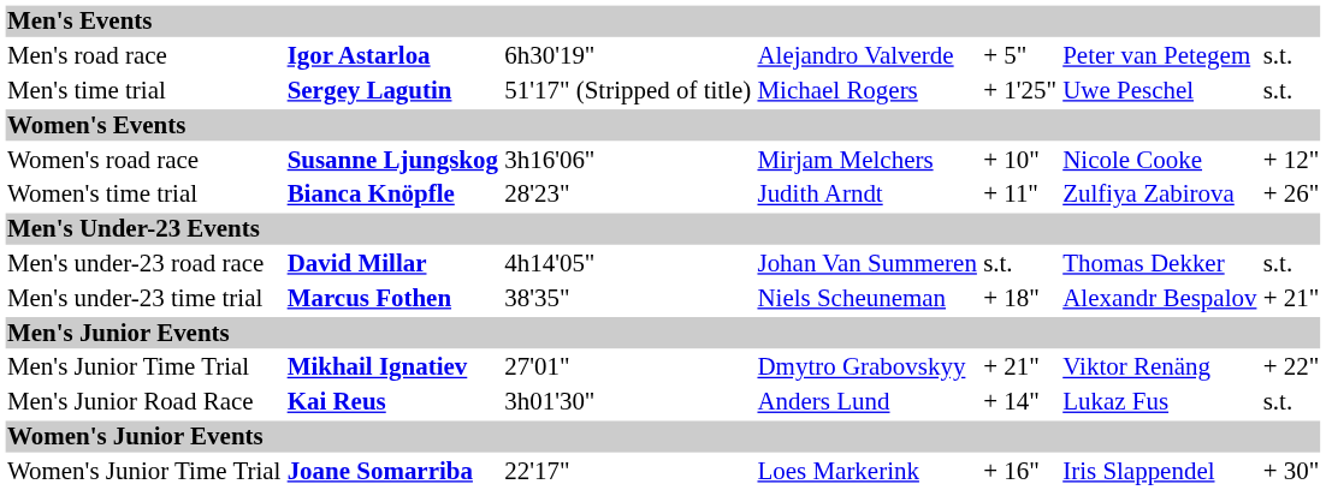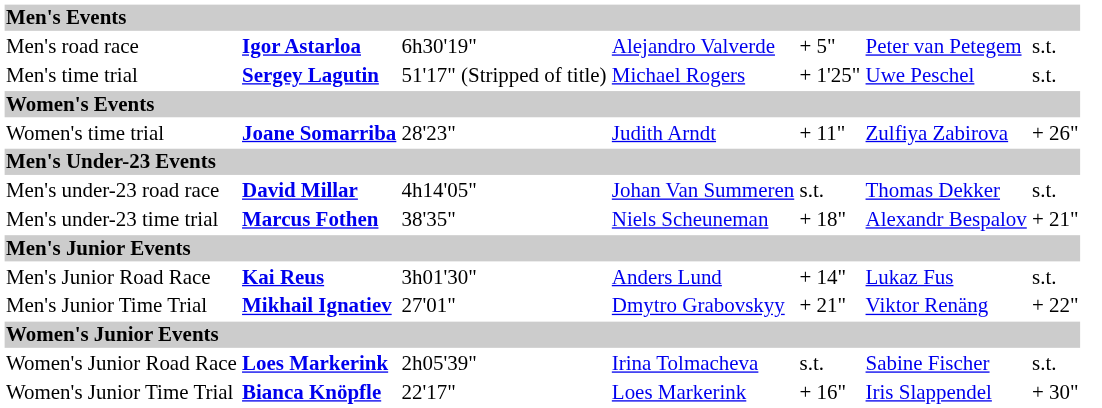- row: Women's road race | Susanne Ljungskog | 3h16'06" | Mirjam Melchers | + 10" | Nicole Cooke | + 12"
Women's time trial | column 2: Bianca Knöpfle -> Joane Somarriba
rows swapped: Men's Junior Road Race <-> Men's Junior Time Trial
+ row: Women's Junior Road Race | Loes Markerink | 2h05'39" | Irina Tolmacheva | s.t. | Sabine Fischer | s.t.
Women's Junior Time Trial | column 2: Joane Somarriba -> Bianca Knöpfle
